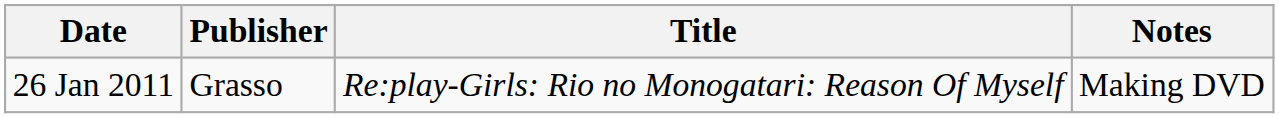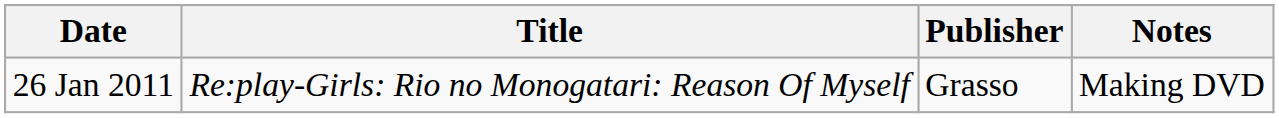columns swapped: Title <-> Publisher
